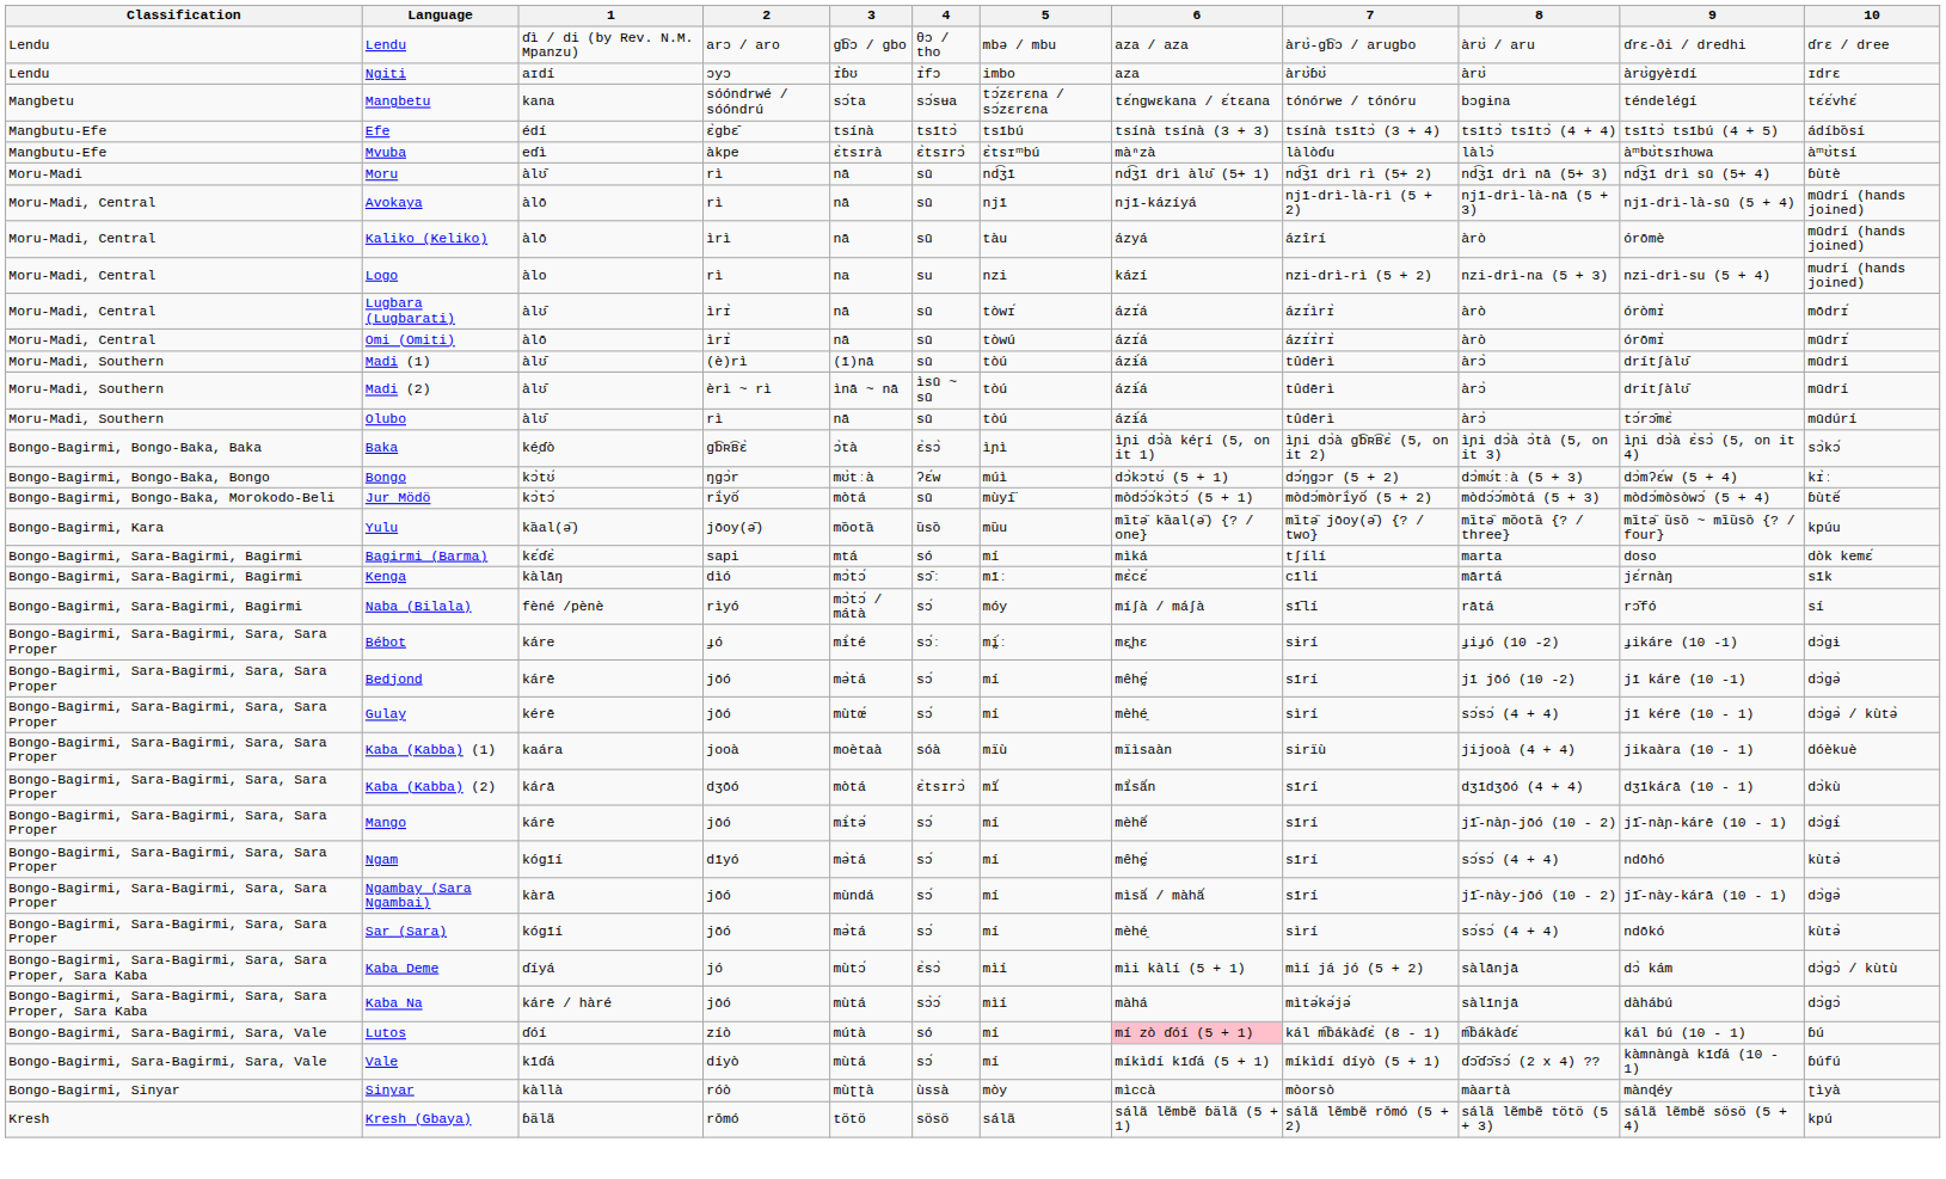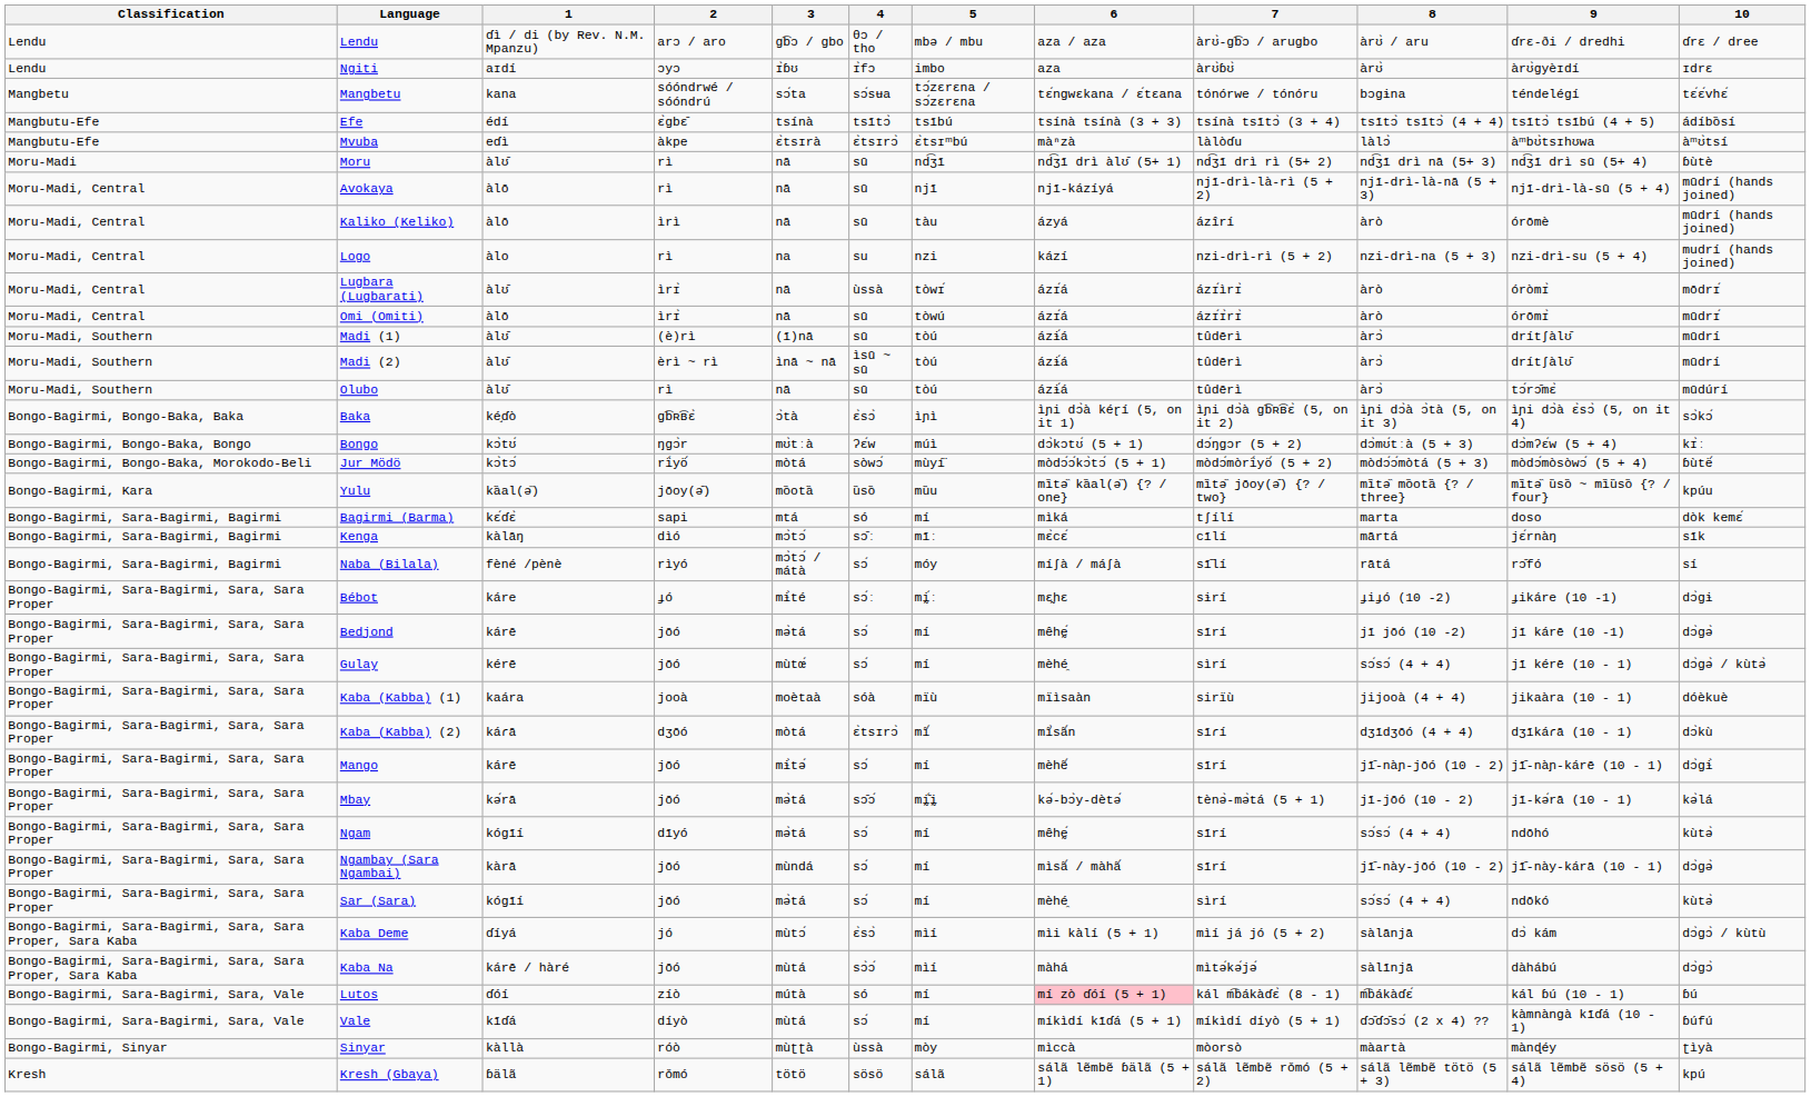Lugbara (Lugbarati) | 4: sū -> ùssà
Jur Mödö | 4: sū -> sòwɔ́
+ row: Bongo-Bagirmi, Sara-Bagirmi, Sara, Sara Proper | Mbay | kə́rā | jōó | mə̀tá | sɔ̄ɔ́ | mḭ̄́ḭ | kə́-bɔ̀y-dètə́ | tènə̀-mə̀tá (5 + 1) | jī-jōó (10 - 2) | jī-kə́rā (10 - 1) | kə̀lá
